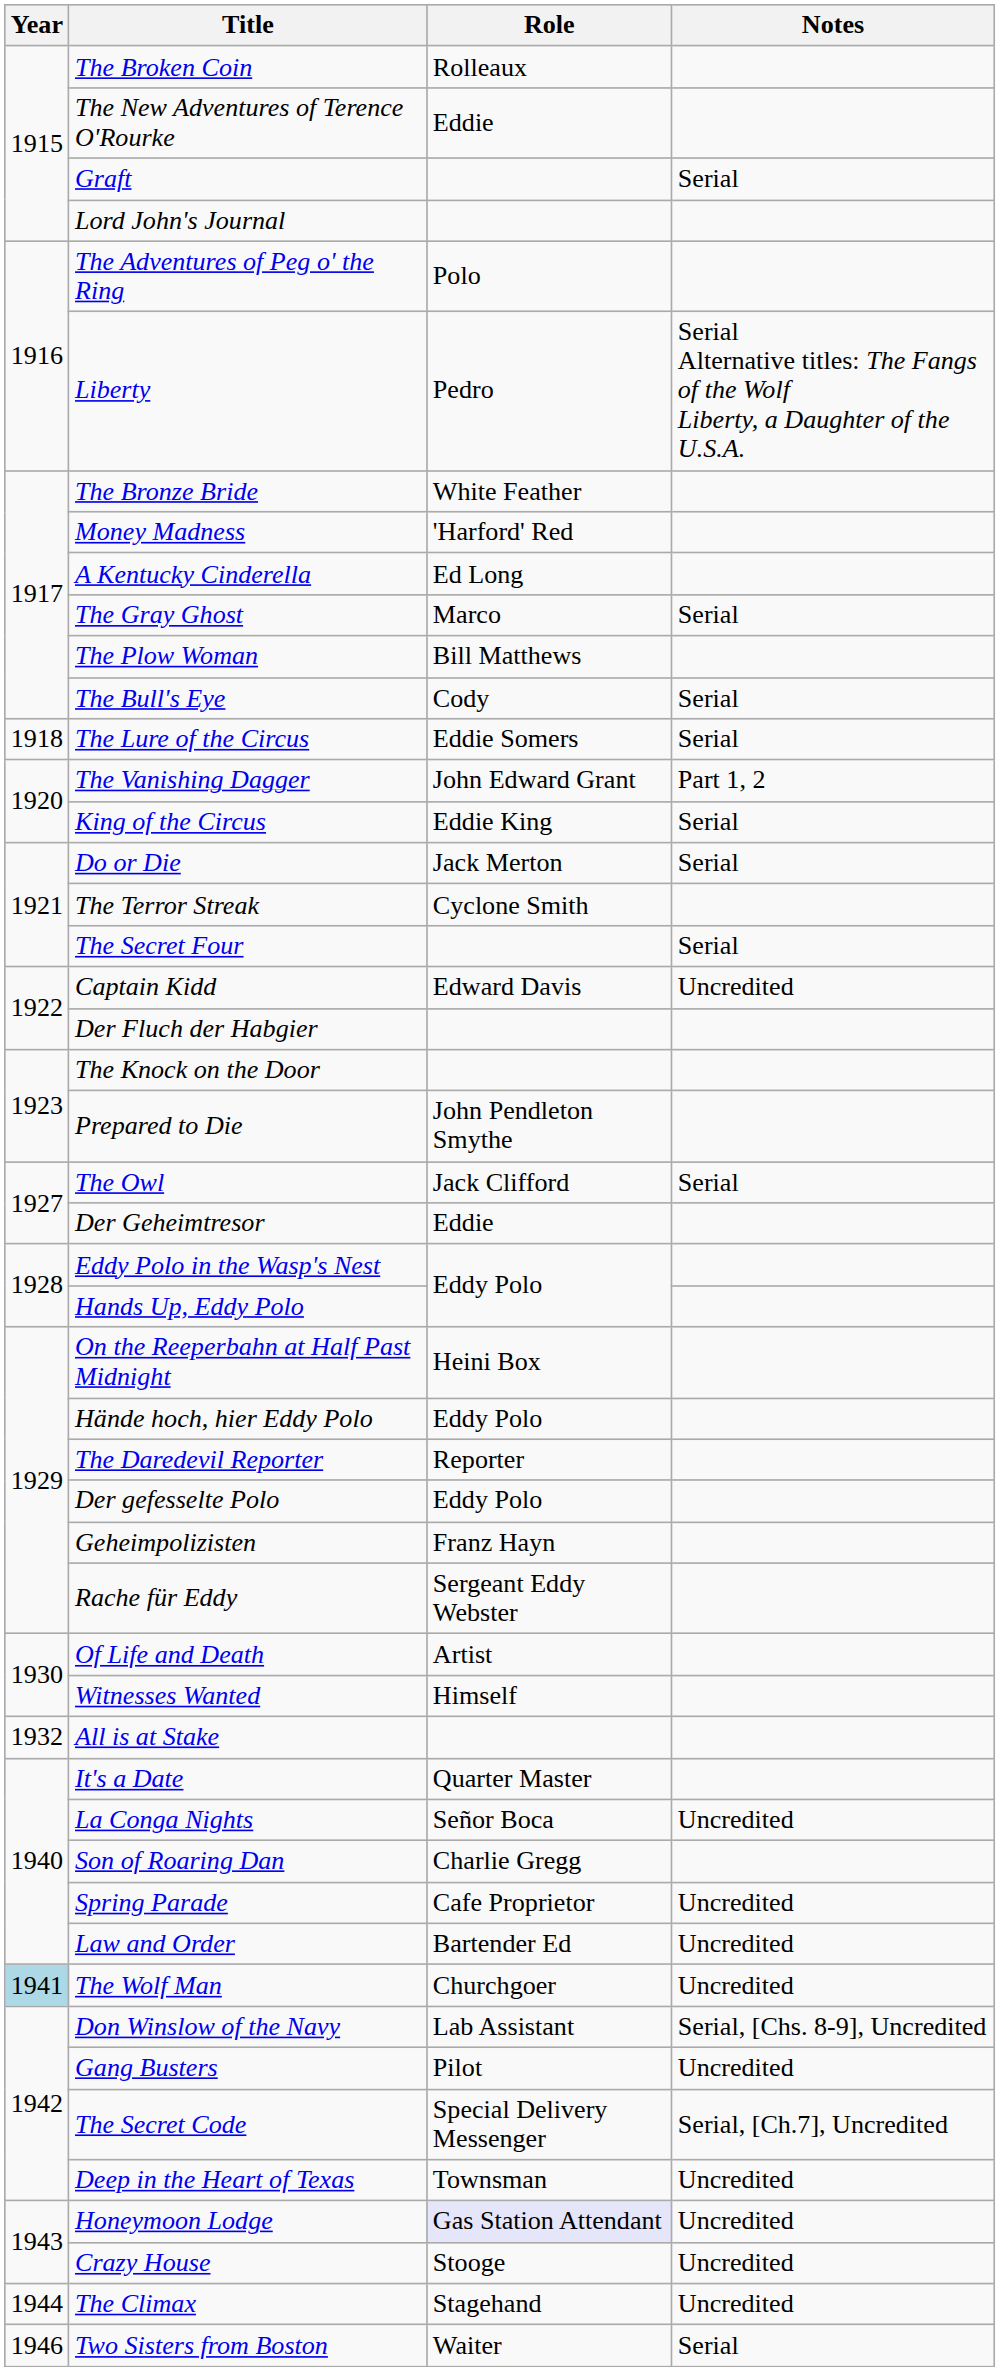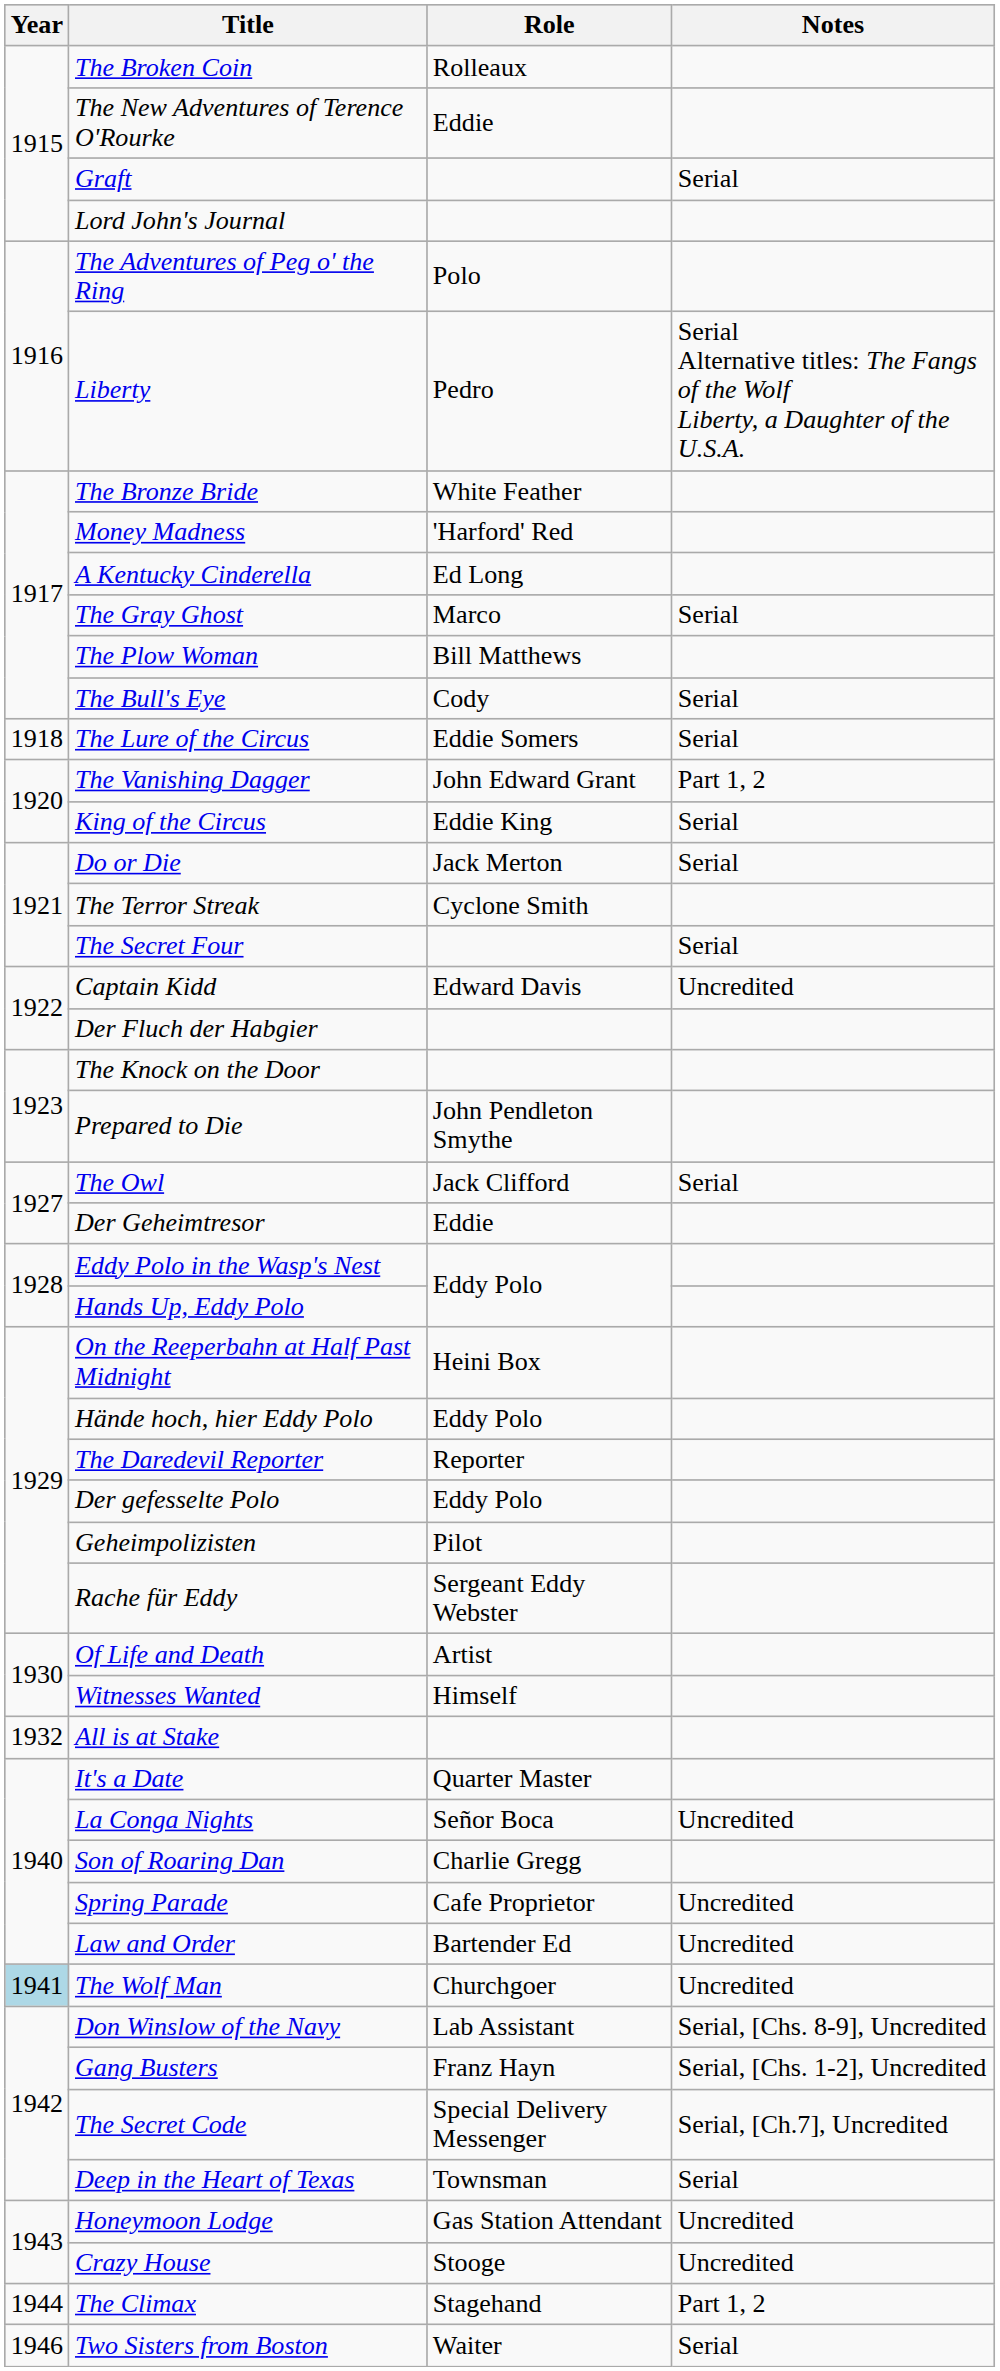Geheimpolizisten | Role: Franz Hayn -> Pilot
Gang Busters | Role: Pilot -> Franz Hayn
Gang Busters | Notes: Uncredited -> Serial, [Chs. 1-2], Uncredited
Deep in the Heart of Texas | Notes: Uncredited -> Serial
Honeymoon Lodge | Role: lavender background -> no background
The Climax | Notes: Uncredited -> Part 1, 2
